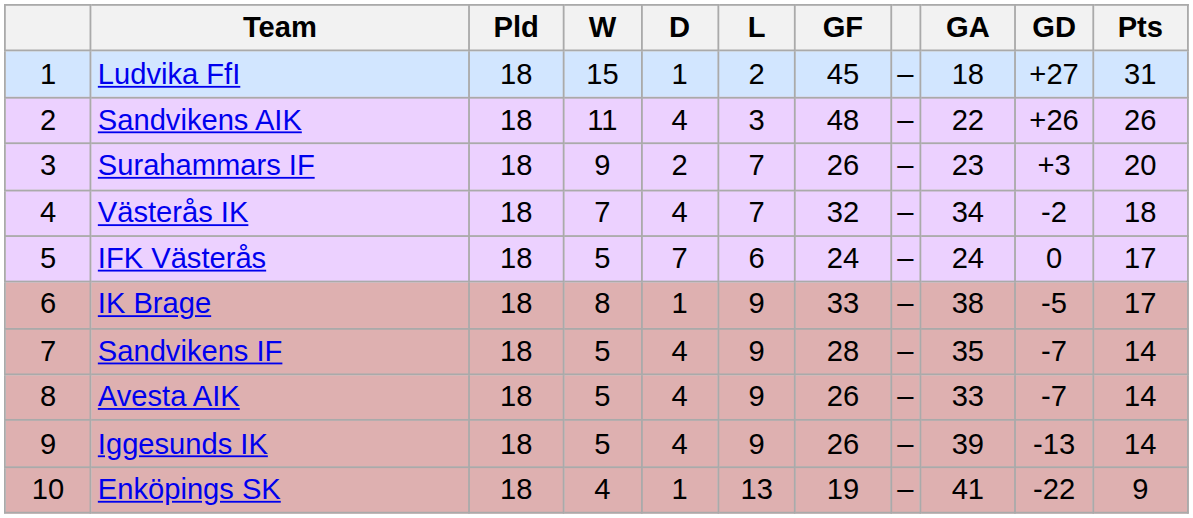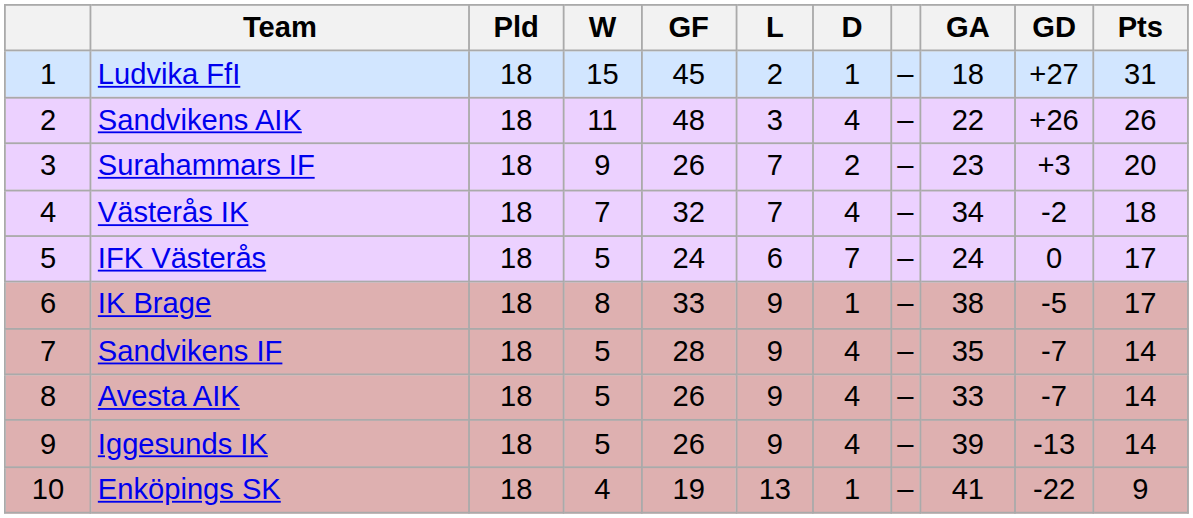columns swapped: D <-> GF
